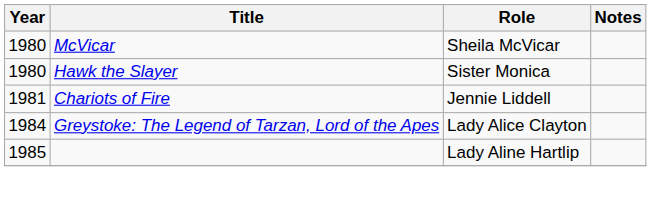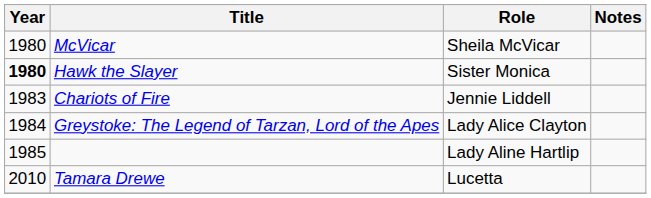Hawk the Slayer | Year: normal -> bold
Chariots of Fire | Year: 1981 -> 1983
+ row: 2010 | Tamara Drewe | Lucetta
